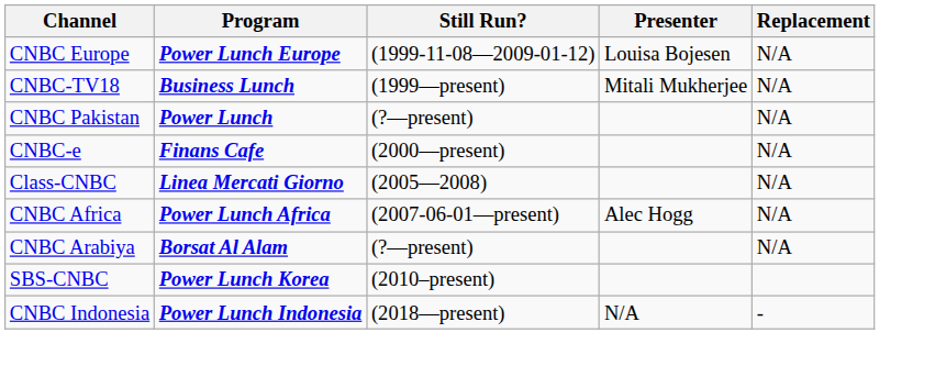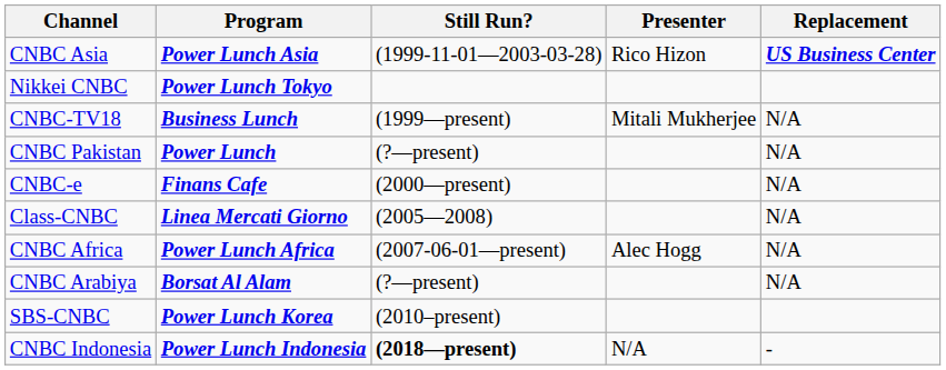+ row: CNBC Asia | Power Lunch Asia | (1999-11-01—2003-03-28) | Rico Hizon | US Business Center
+ row: Nikkei CNBC | Power Lunch Tokyo
- row: CNBC Europe | Power Lunch Europe | (1999-11-08—2009-01-12) | Louisa Bojesen | N/A
CNBC Indonesia | Still Run?: normal -> bold
